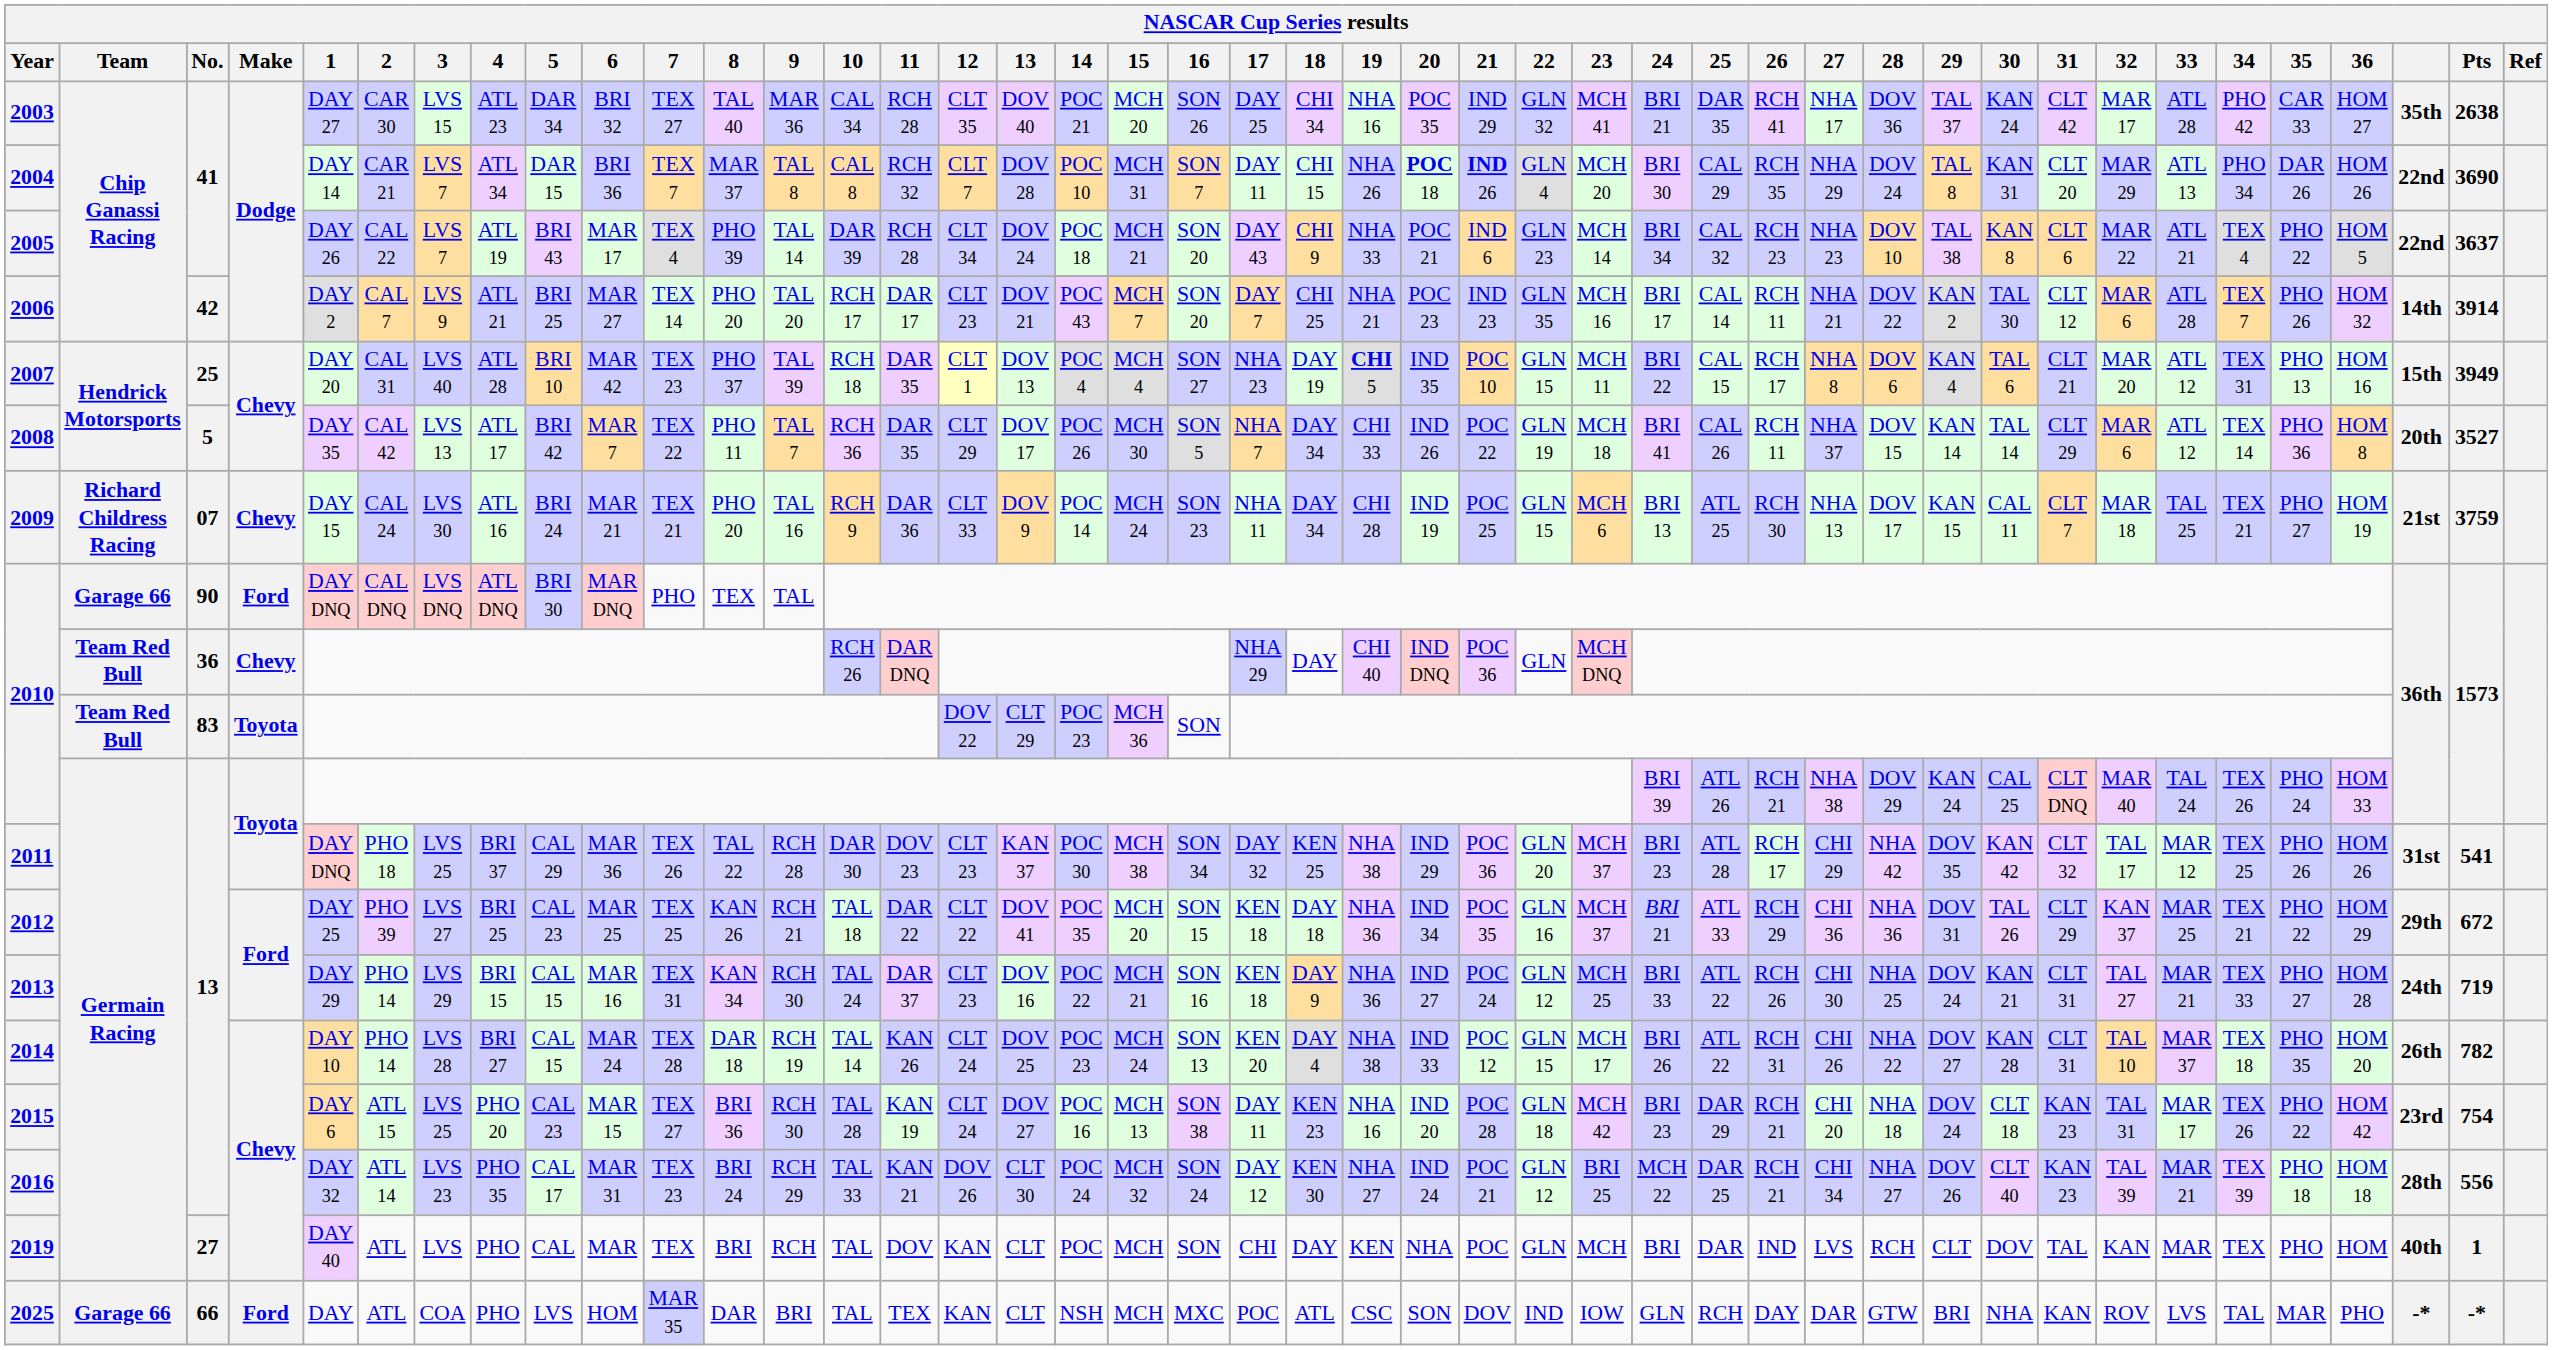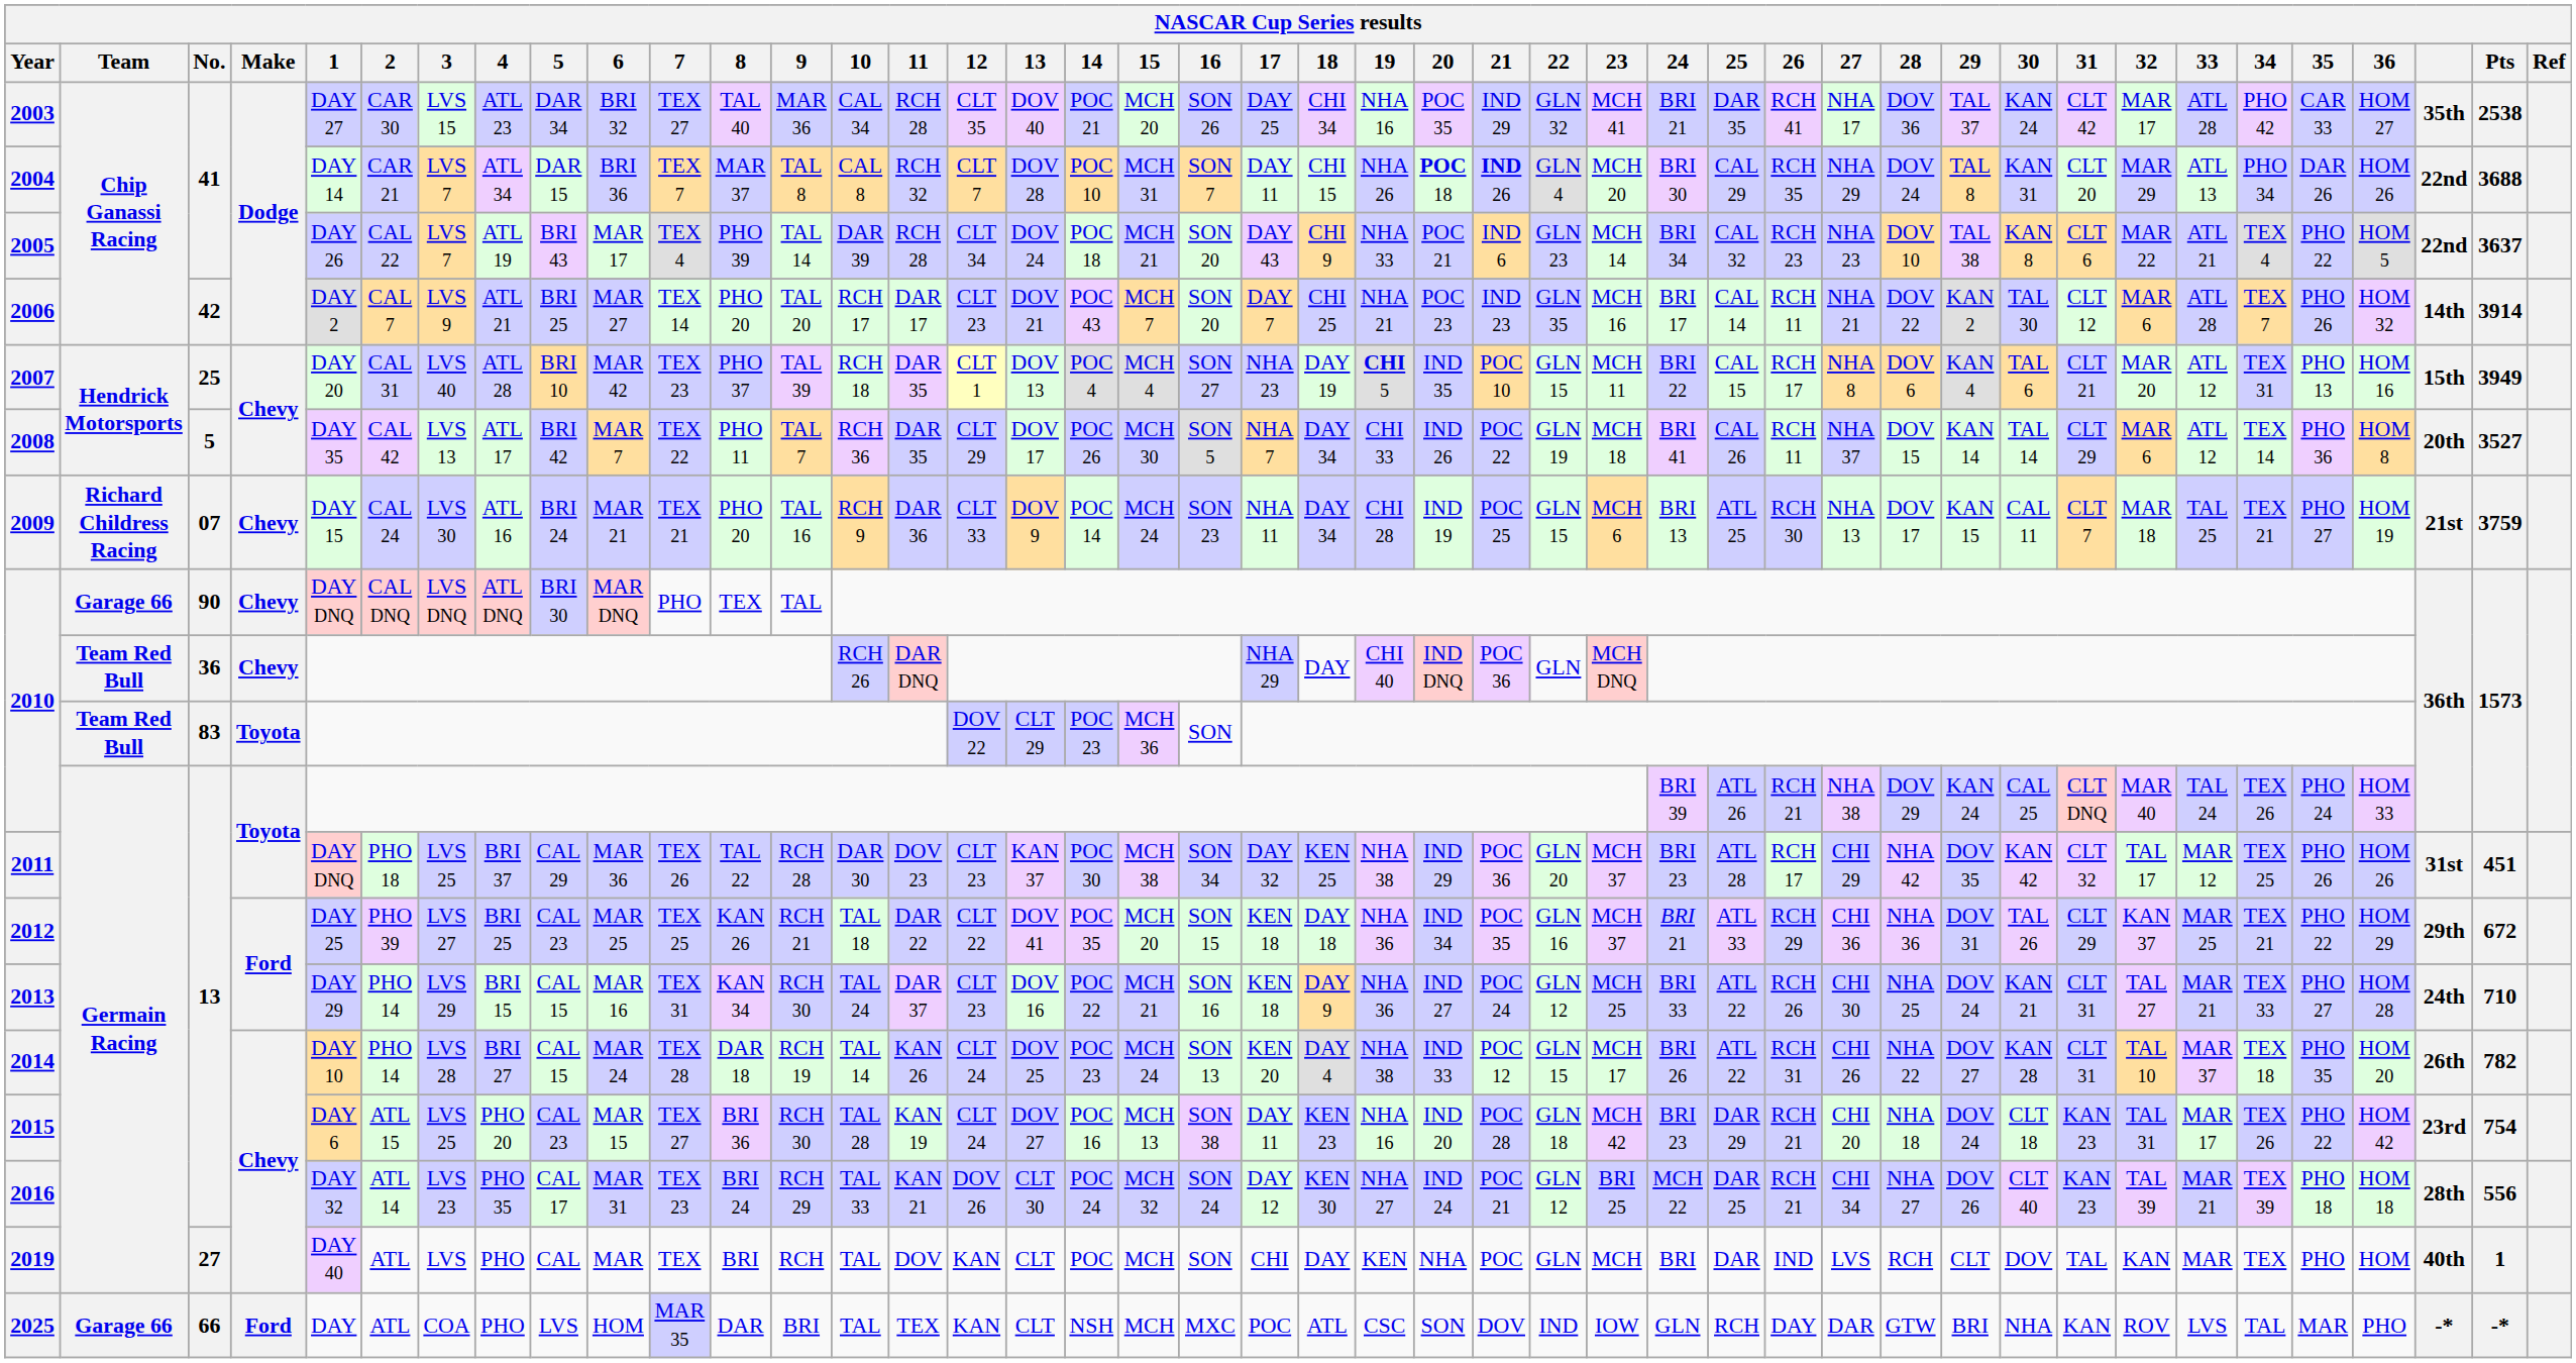2003 | Pts: 2638 -> 2538
2004 | Pts: 3690 -> 3688
2010 / 90 | Make: Ford -> Chevy
2011 | Pts: 541 -> 451
2013 | Pts: 719 -> 710
